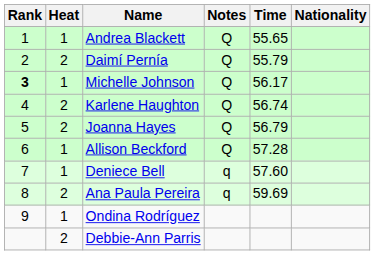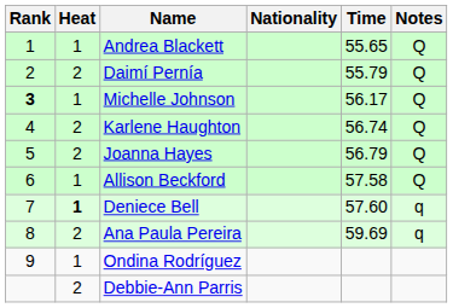columns swapped: Nationality <-> Notes
Allison Beckford | Time: 57.28 -> 57.58
Deniece Bell | Heat: normal -> bold
